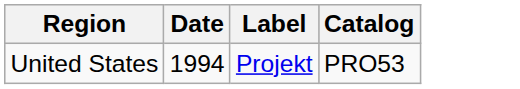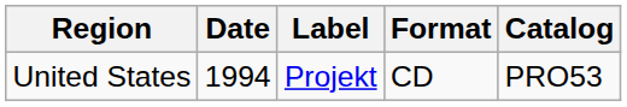+ column: Format | CD
